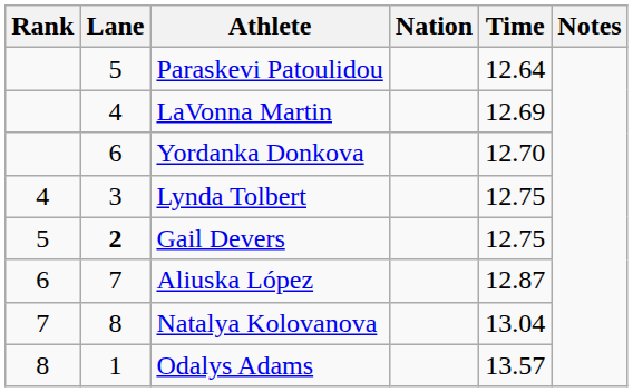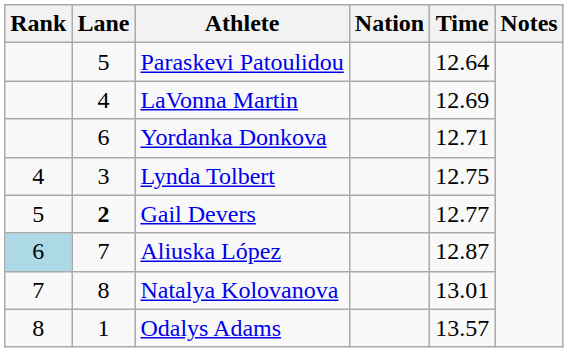Yordanka Donkova | Time: 12.70 -> 12.71
Gail Devers | Time: 12.75 -> 12.77
Aliuska López | Rank: no background -> lightblue background
Natalya Kolovanova | Time: 13.04 -> 13.01
